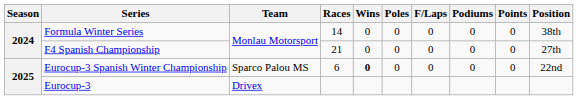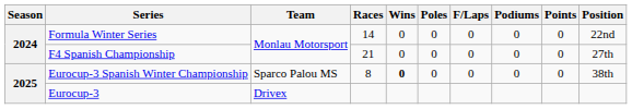Formula Winter Series | Position: 38th -> 22nd
Eurocup-3 Spanish Winter Championship | Races: 6 -> 8
Eurocup-3 Spanish Winter Championship | Position: 22nd -> 38th
